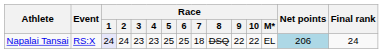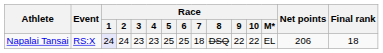Napalai Tansai | Net points: lightblue background -> no background
Napalai Tansai | Final rank: 24 -> 18
